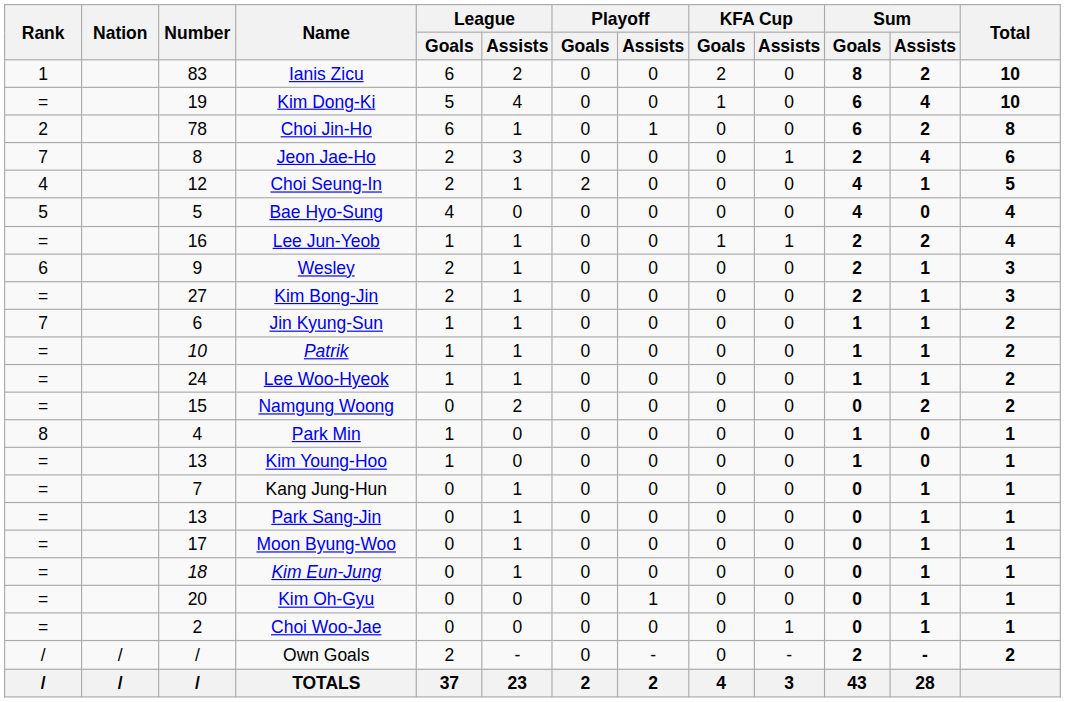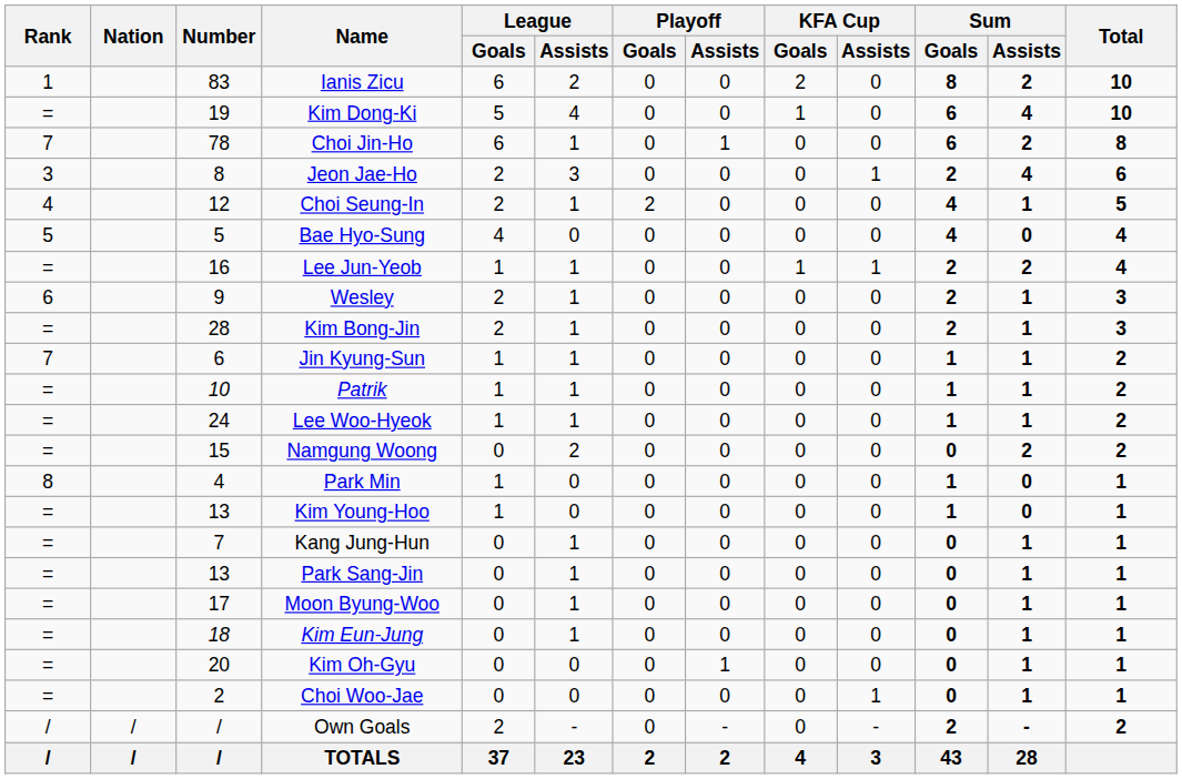Choi Jin-Ho | Rank: 2 -> 7
Jeon Jae-Ho | Rank: 7 -> 3
Kim Bong-Jin | Number: 27 -> 28
